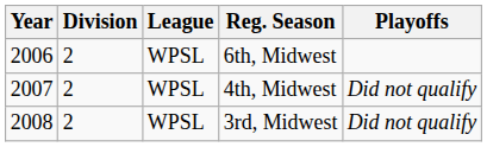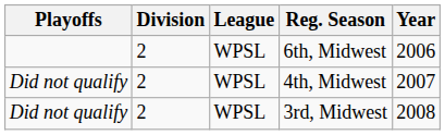columns swapped: Year <-> Playoffs
